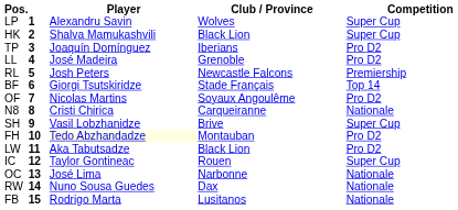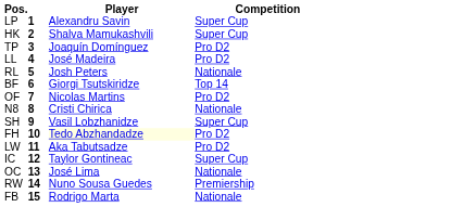- column: Club / Province | Wolves | Black Lion | Iberians | Grenoble | Newcastle Falcons | Stade Français | Soyaux Angoulême | Carqueiranne | Brive | Montauban | Black Lion | Rouen | Narbonne | Dax | Lusitanos
RL | Competition: Premiership -> Nationale
RW | Competition: Nationale -> Premiership
